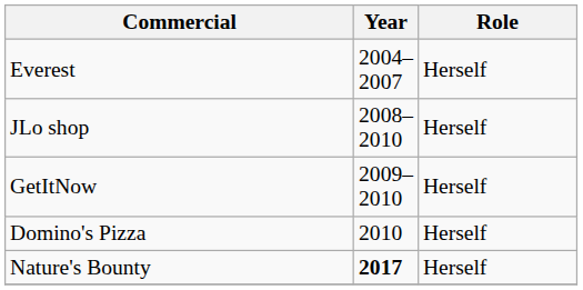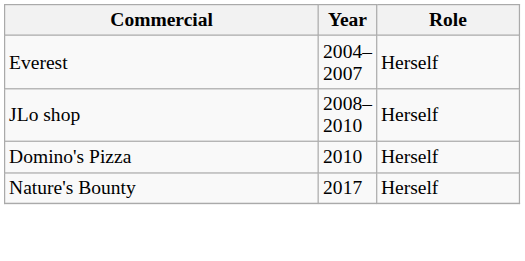- row: GetItNow | 2009–2010 | Herself
Nature's Bounty | Year: bold -> normal
